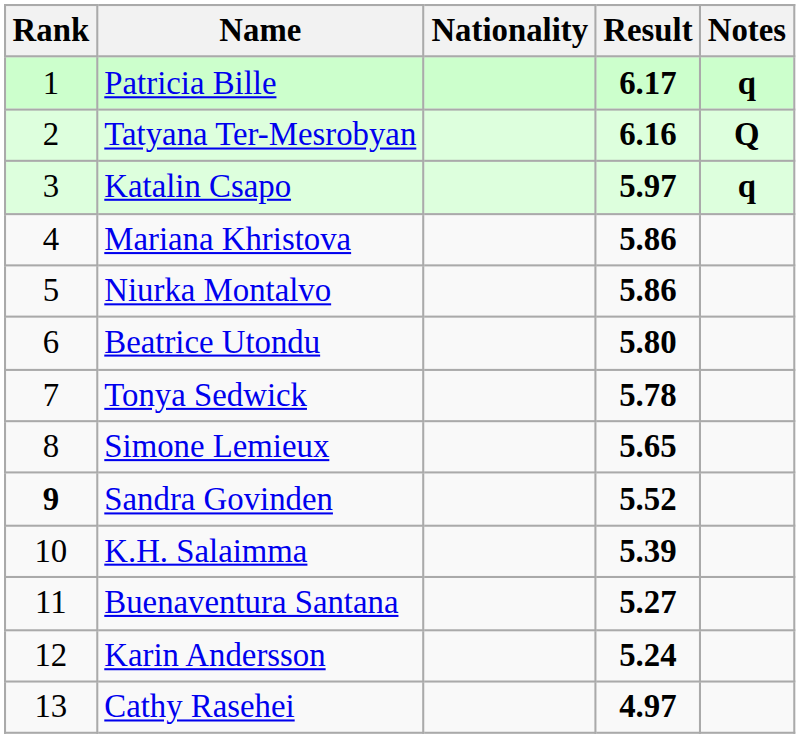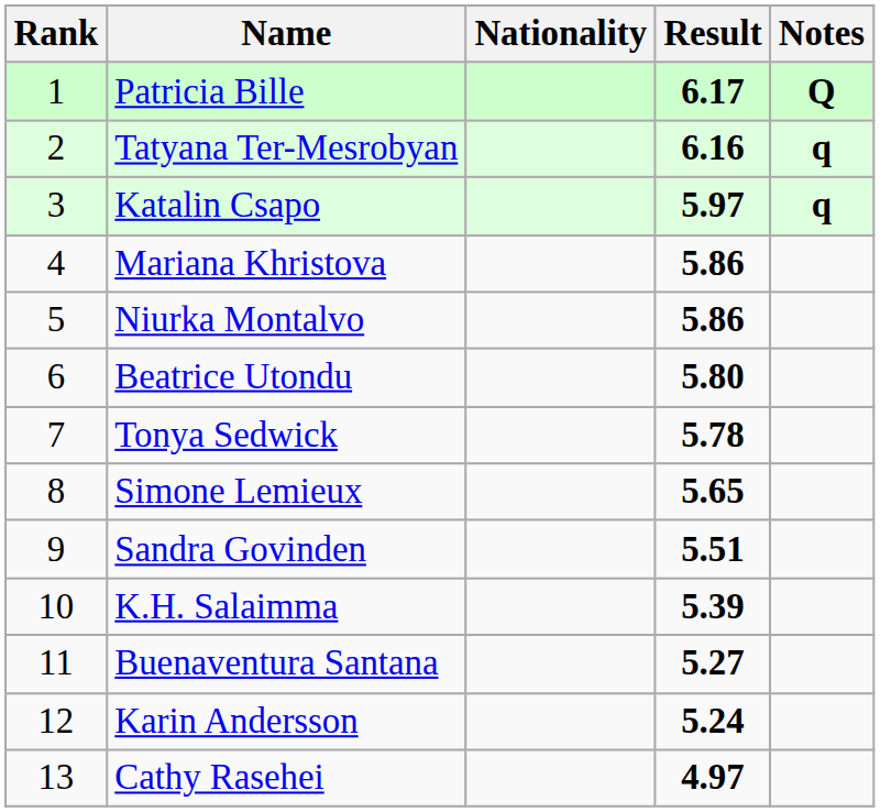Patricia Bille | Notes: q -> Q
Tatyana Ter-Mesrobyan | Notes: Q -> q
Sandra Govinden | Rank: bold -> normal
Sandra Govinden | Result: 5.52 -> 5.51
